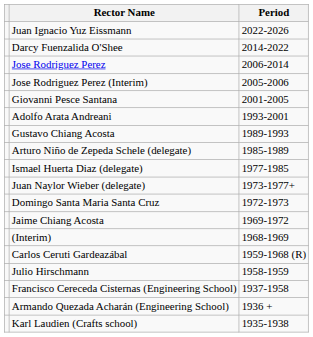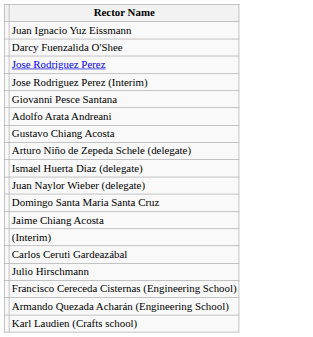- column: Period | 2022-2026 | 2014-2022 | 2006-2014 | 2005-2006 | 2001-2005 | 1993-2001 | 1989-1993 | 1985-1989 | 1977-1985 | 1973-1977+ | 1972-1973 | 1969-1972 | 1968-1969 | 1959-1968 (R) | 1958-1959 | 1937-1958 | 1936 + | 1935-1938
